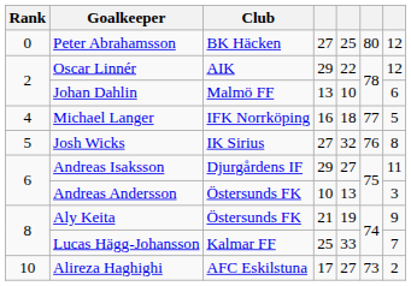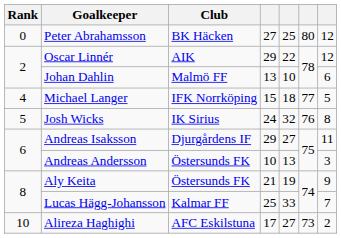Michael Langer | column 4: 16 -> 15
Josh Wicks | column 4: 27 -> 24
